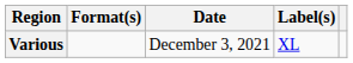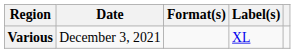columns swapped: Date <-> Format(s)
